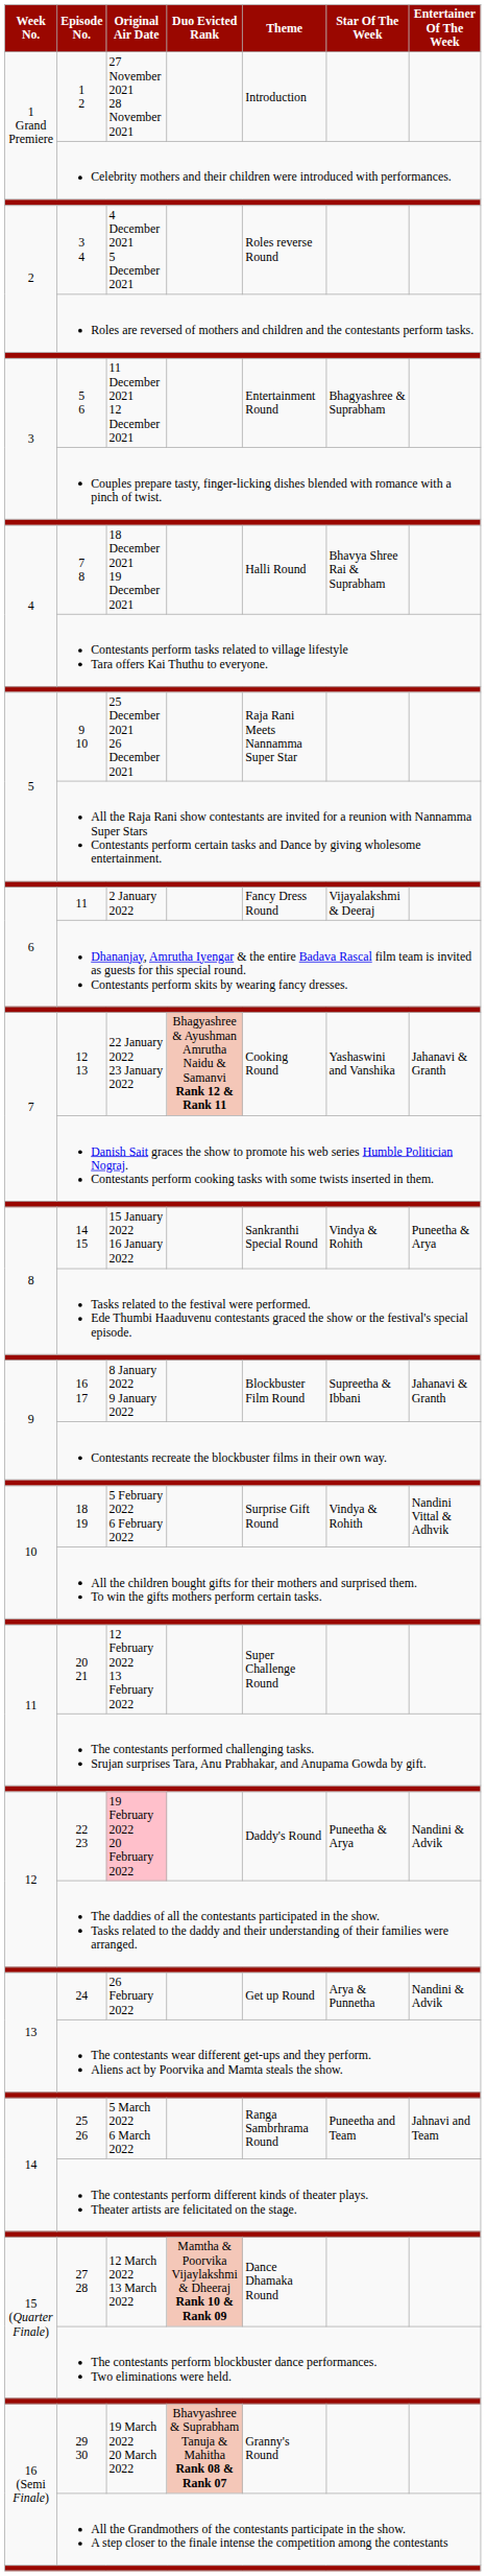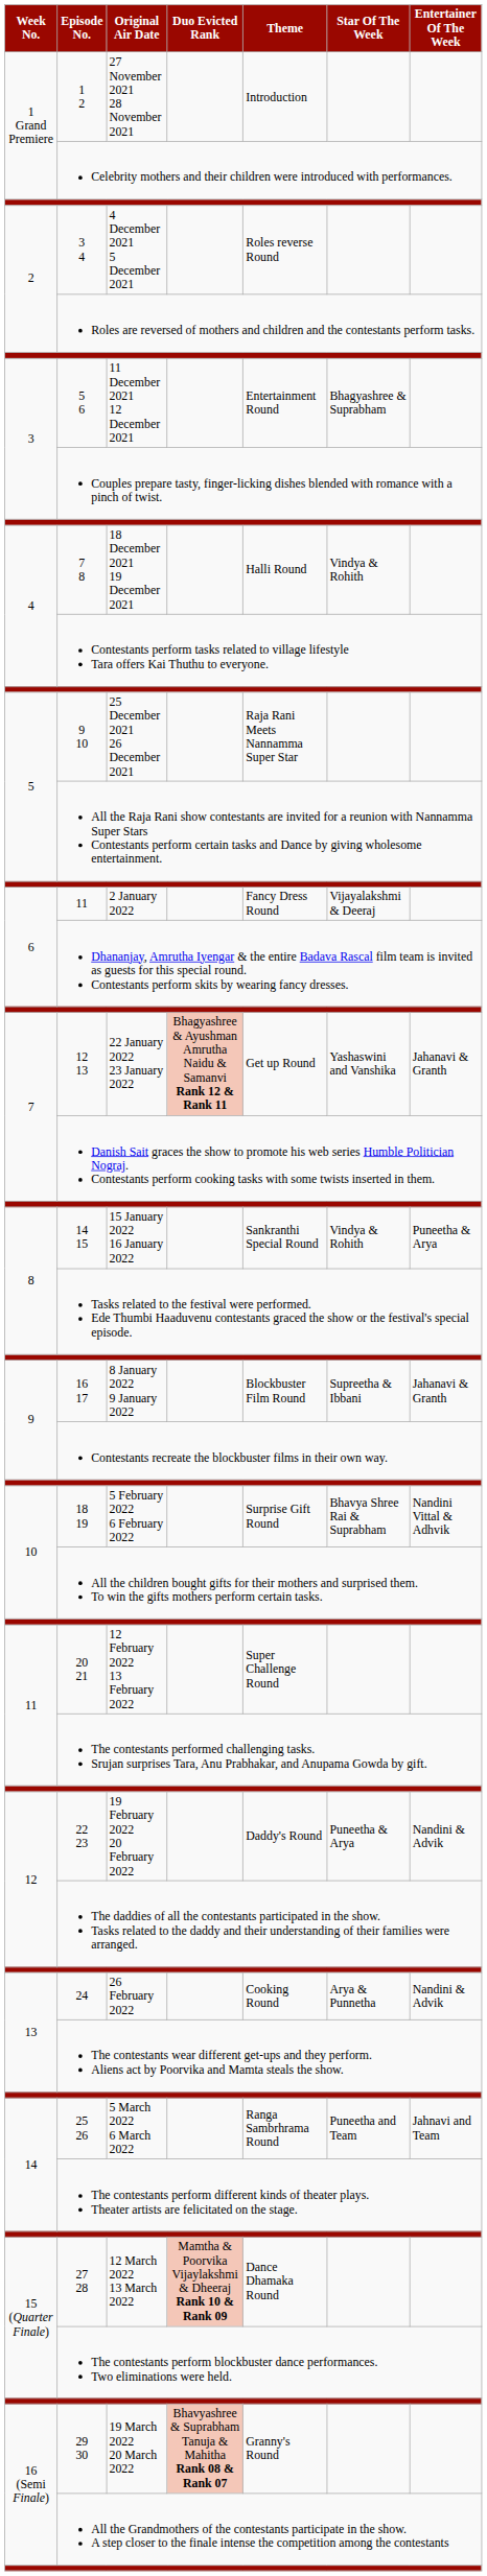7 8 | Star Of The Week: Bhavya Shree Rai & Suprabham -> Vindya & Rohith
12 13 | Theme: Cooking Round -> Get up Round
18 19 | Star Of The Week: Vindya & Rohith -> Bhavya Shree Rai & Suprabham
22 23 | Original Air Date: pink background -> no background
24 | Theme: Get up Round -> Cooking Round
